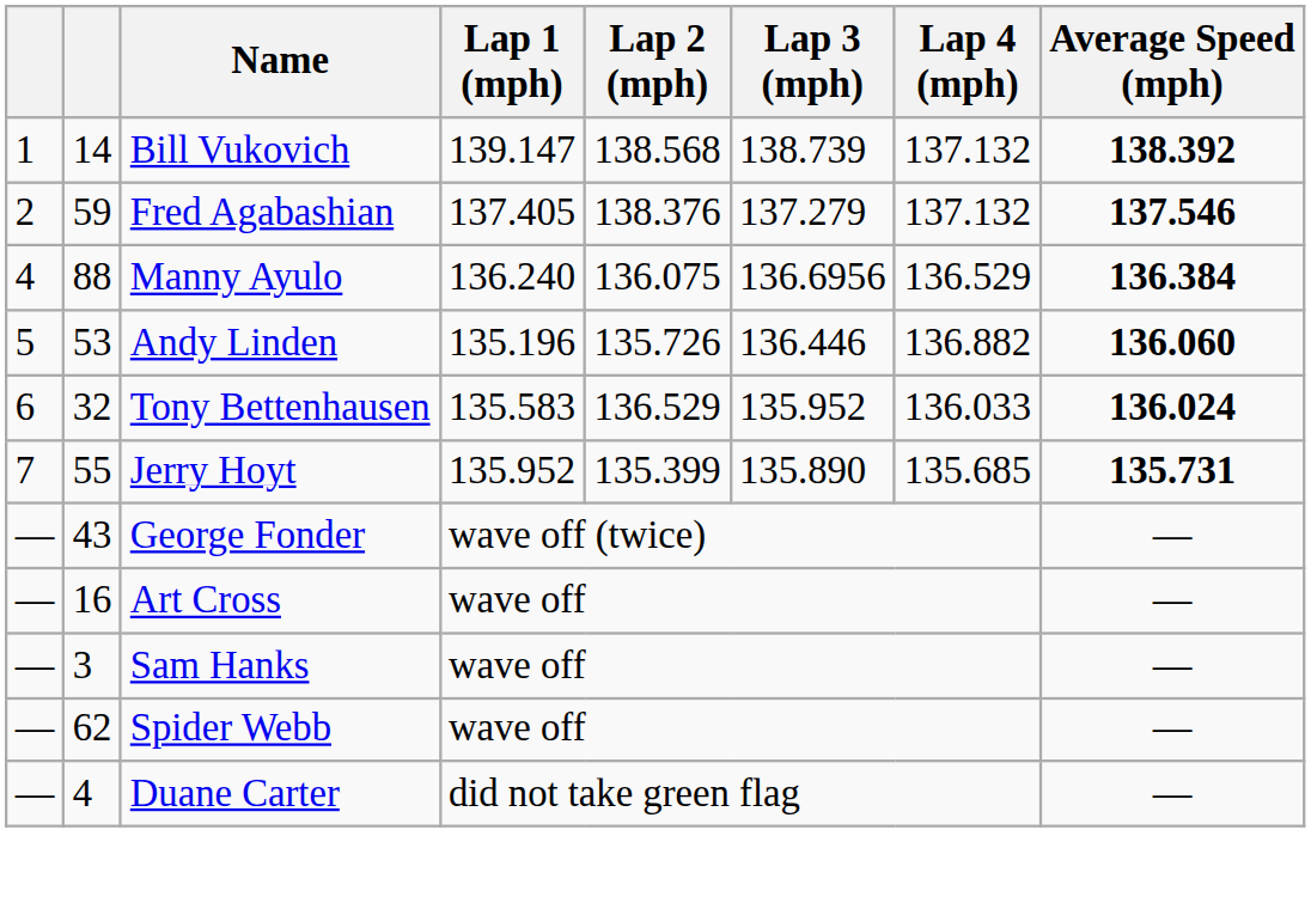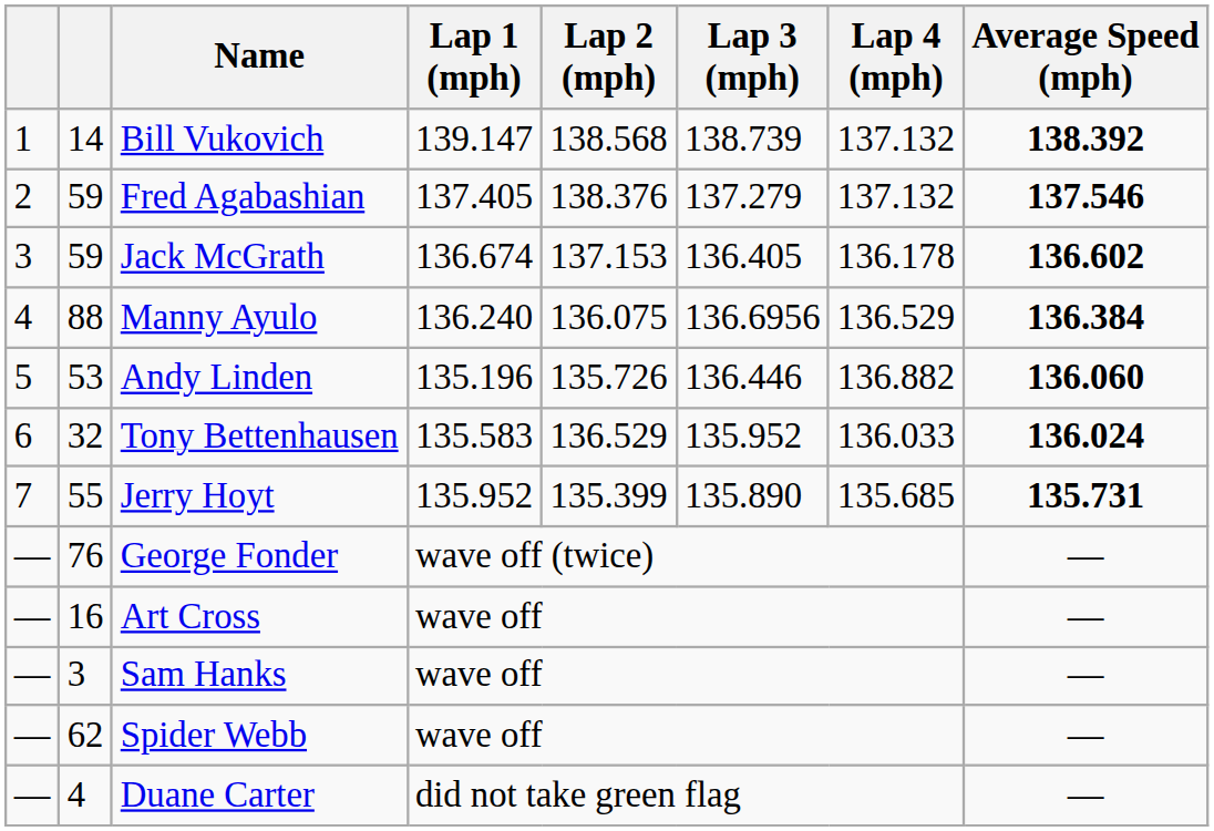+ row: 3 | 59 | Jack McGrath | 136.674 | 137.153 | 136.405 | 136.178 | 136.602
George Fonder | column 2: 43 -> 76
